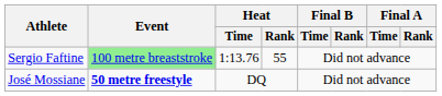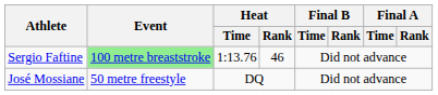Sergio Faftine | Heat / Rank: 55 -> 46
José Mossiane | Event: bold -> normal
